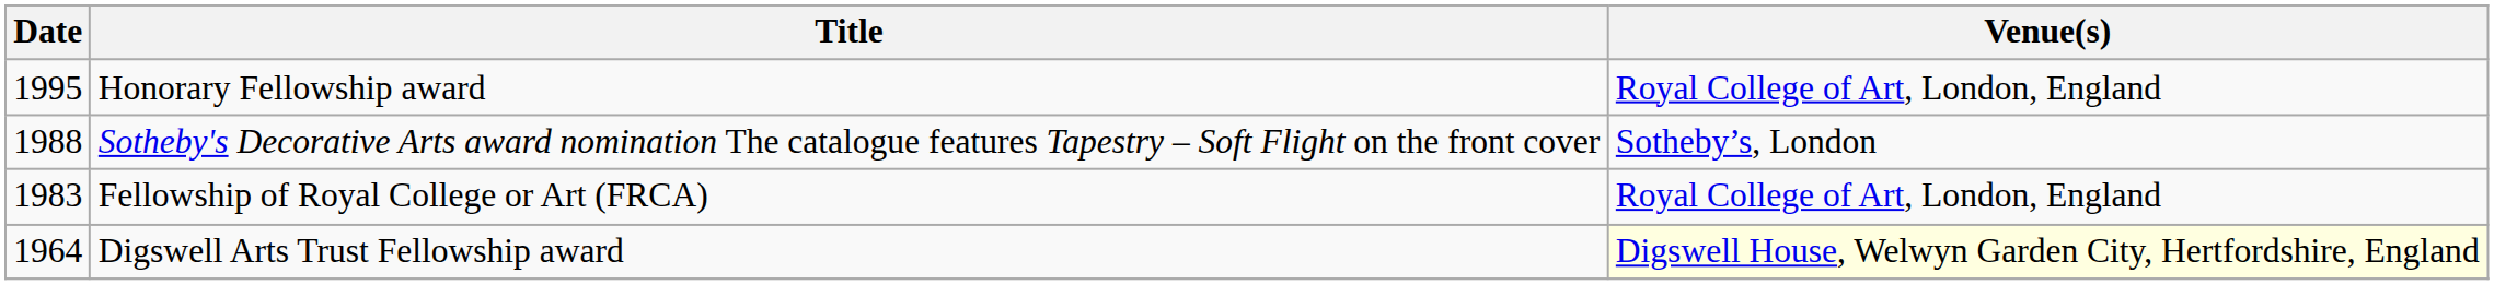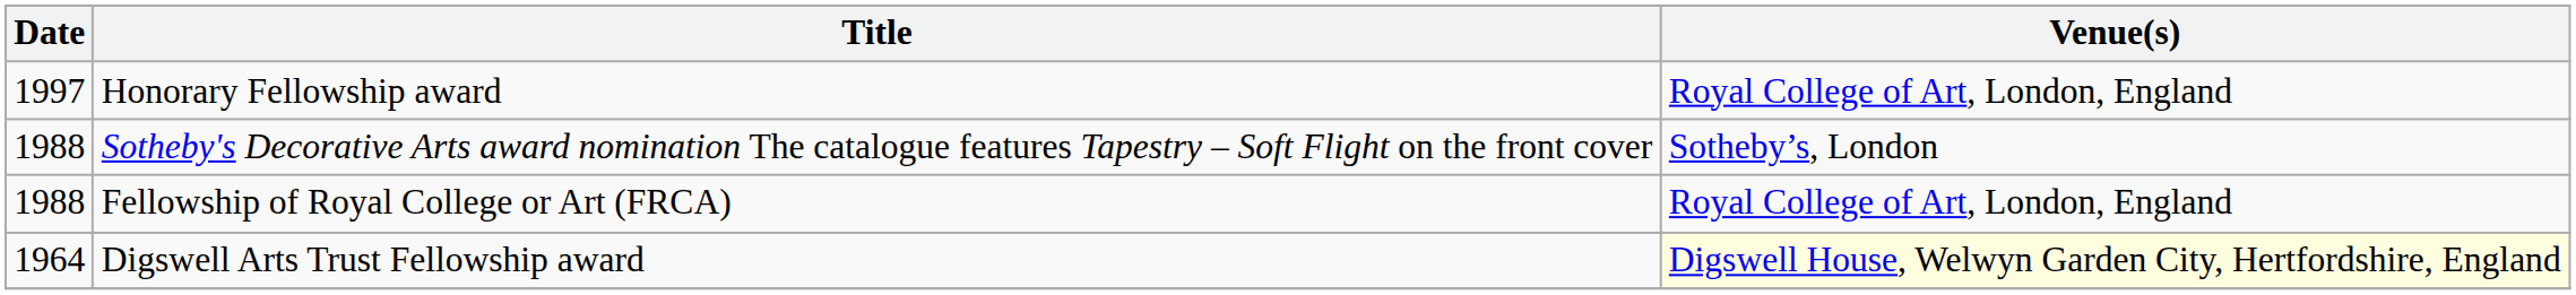Honorary Fellowship award | Date: 1995 -> 1997
Fellowship of Royal College or Art (FRCA) | Date: 1983 -> 1988
